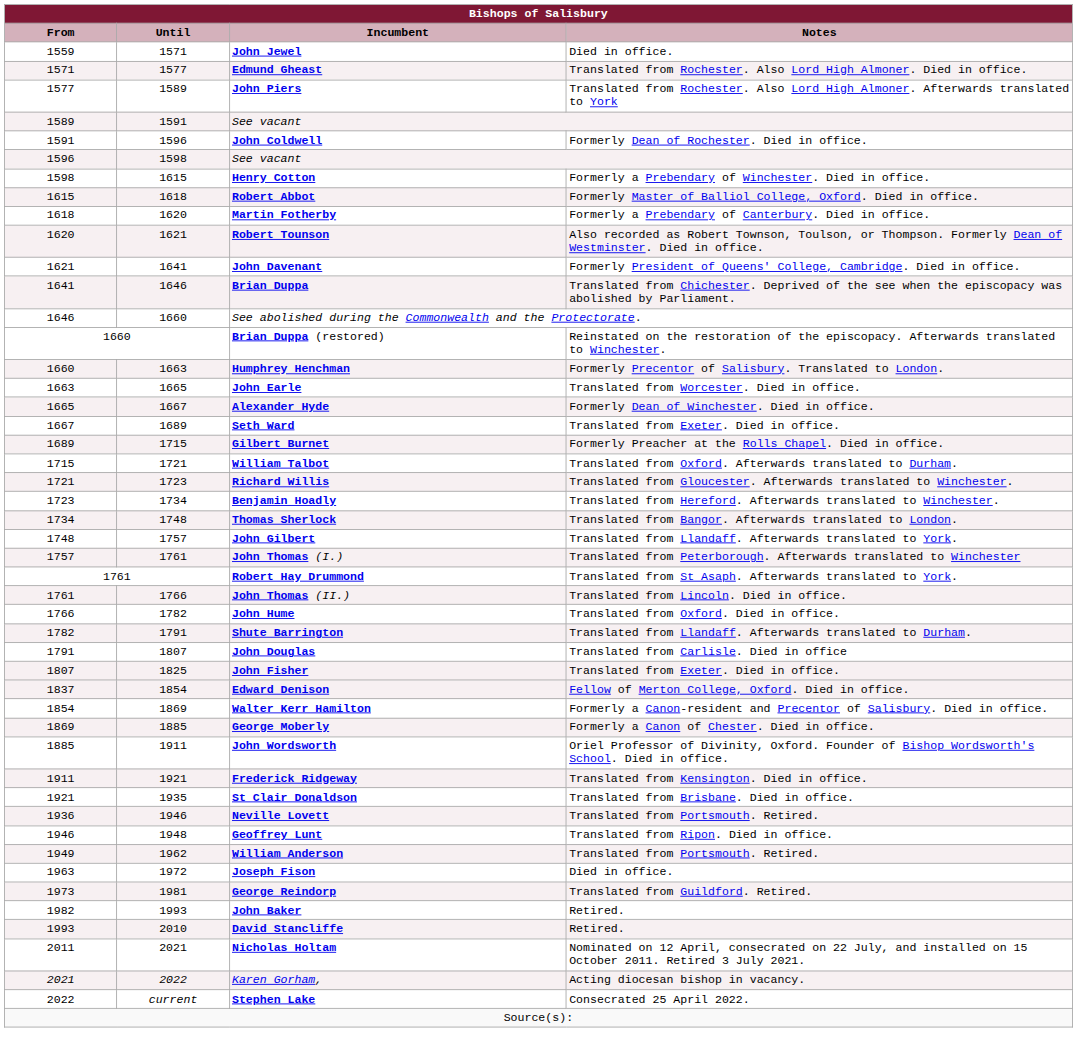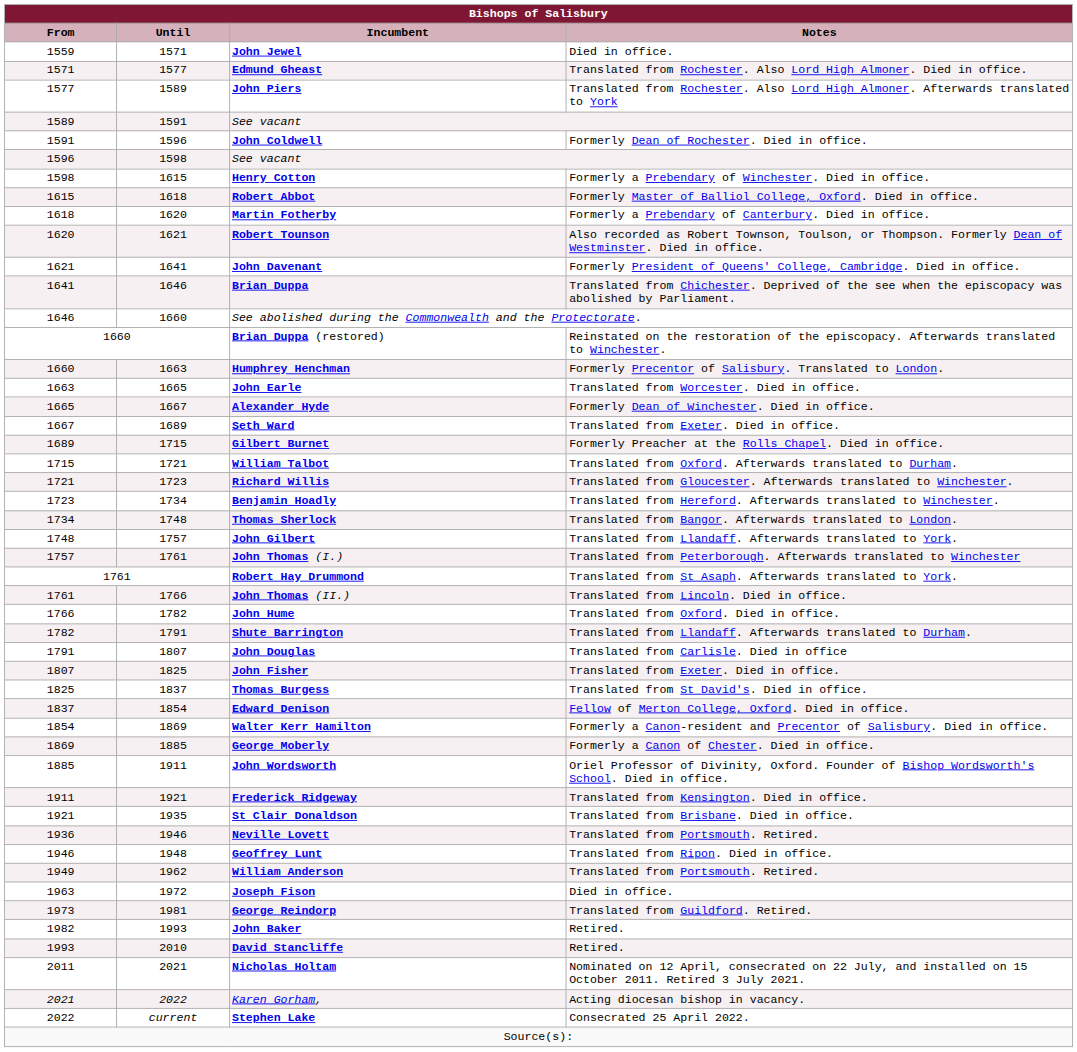+ row: 1825 | 1837 | Thomas Burgess | Translated from St David's. Died in office.
